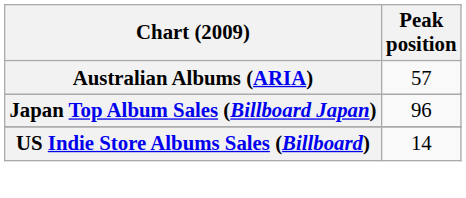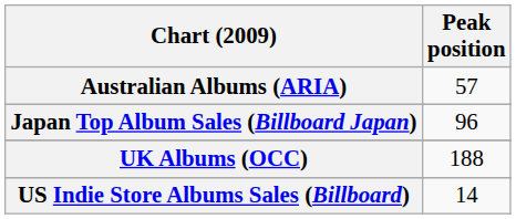+ row: UK Albums (OCC) | 188
